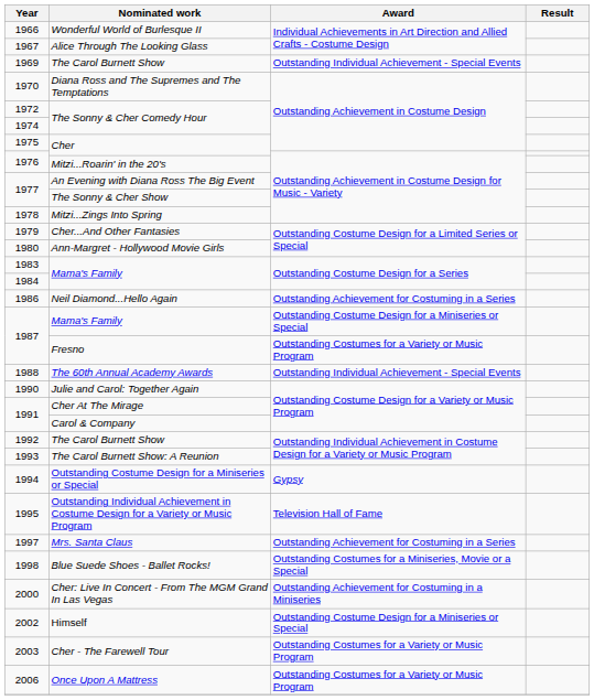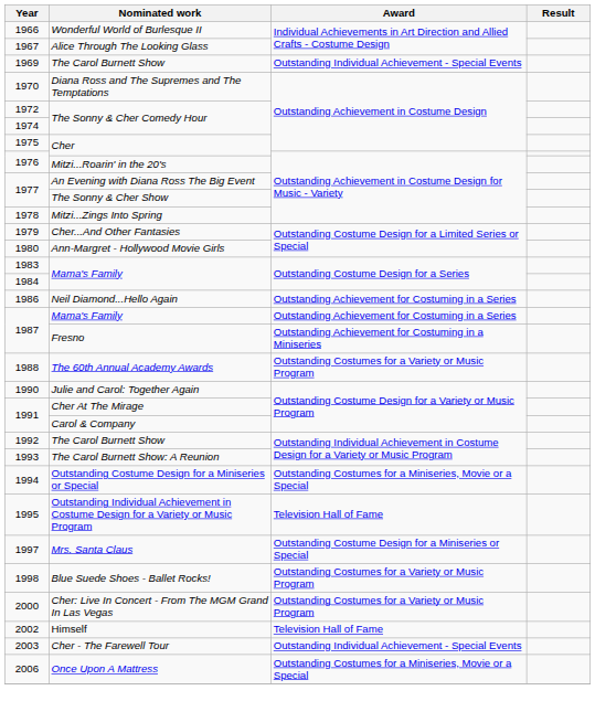1987 / Mama's Family | Award: Outstanding Costume Design for a Miniseries or Special -> Outstanding Achievement for Costuming in a Series
1987 / Fresno | Award: Outstanding Costumes for a Variety or Music Program -> Outstanding Achievement for Costuming in a Miniseries
1988 | Award: Outstanding Individual Achievement - Special Events -> Outstanding Costumes for a Variety or Music Program
1994 | Award: Gypsy -> Outstanding Costumes for a Miniseries, Movie or a Special
1997 | Award: Outstanding Achievement for Costuming in a Series -> Outstanding Costume Design for a Miniseries or Special
1998 | Award: Outstanding Costumes for a Miniseries, Movie or a Special -> Outstanding Costumes for a Variety or Music Program
2000 | Award: Outstanding Achievement for Costuming in a Miniseries -> Outstanding Costumes for a Variety or Music Program
2002 | Award: Outstanding Costume Design for a Miniseries or Special -> Television Hall of Fame
2003 | Award: Outstanding Costumes for a Variety or Music Program -> Outstanding Individual Achievement - Special Events
2006 | Award: Outstanding Costumes for a Variety or Music Program -> Outstanding Costumes for a Miniseries, Movie or a Special
